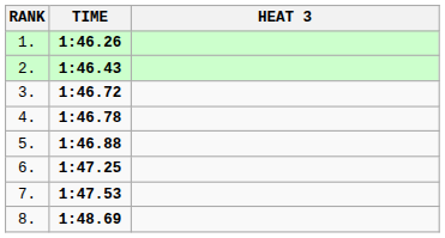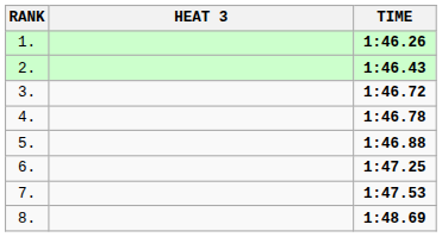columns swapped: HEAT 3 <-> TIME
